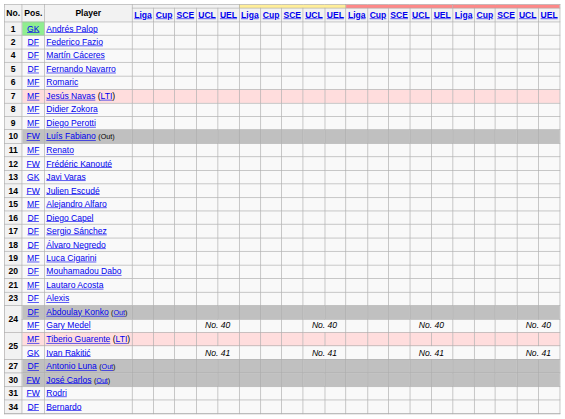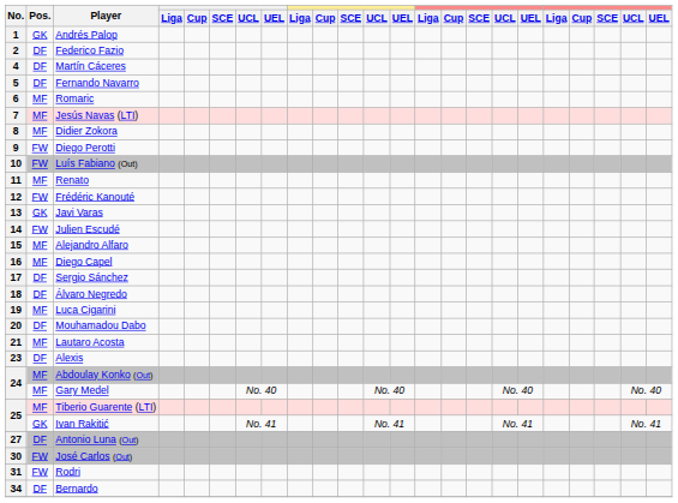1 | Pos.: lightgreen background -> no background
9 | Pos.: MF -> FW
16 | Pos.: DF -> MF
24 / Abdoulay Konko (Out) | Pos.: DF -> MF
